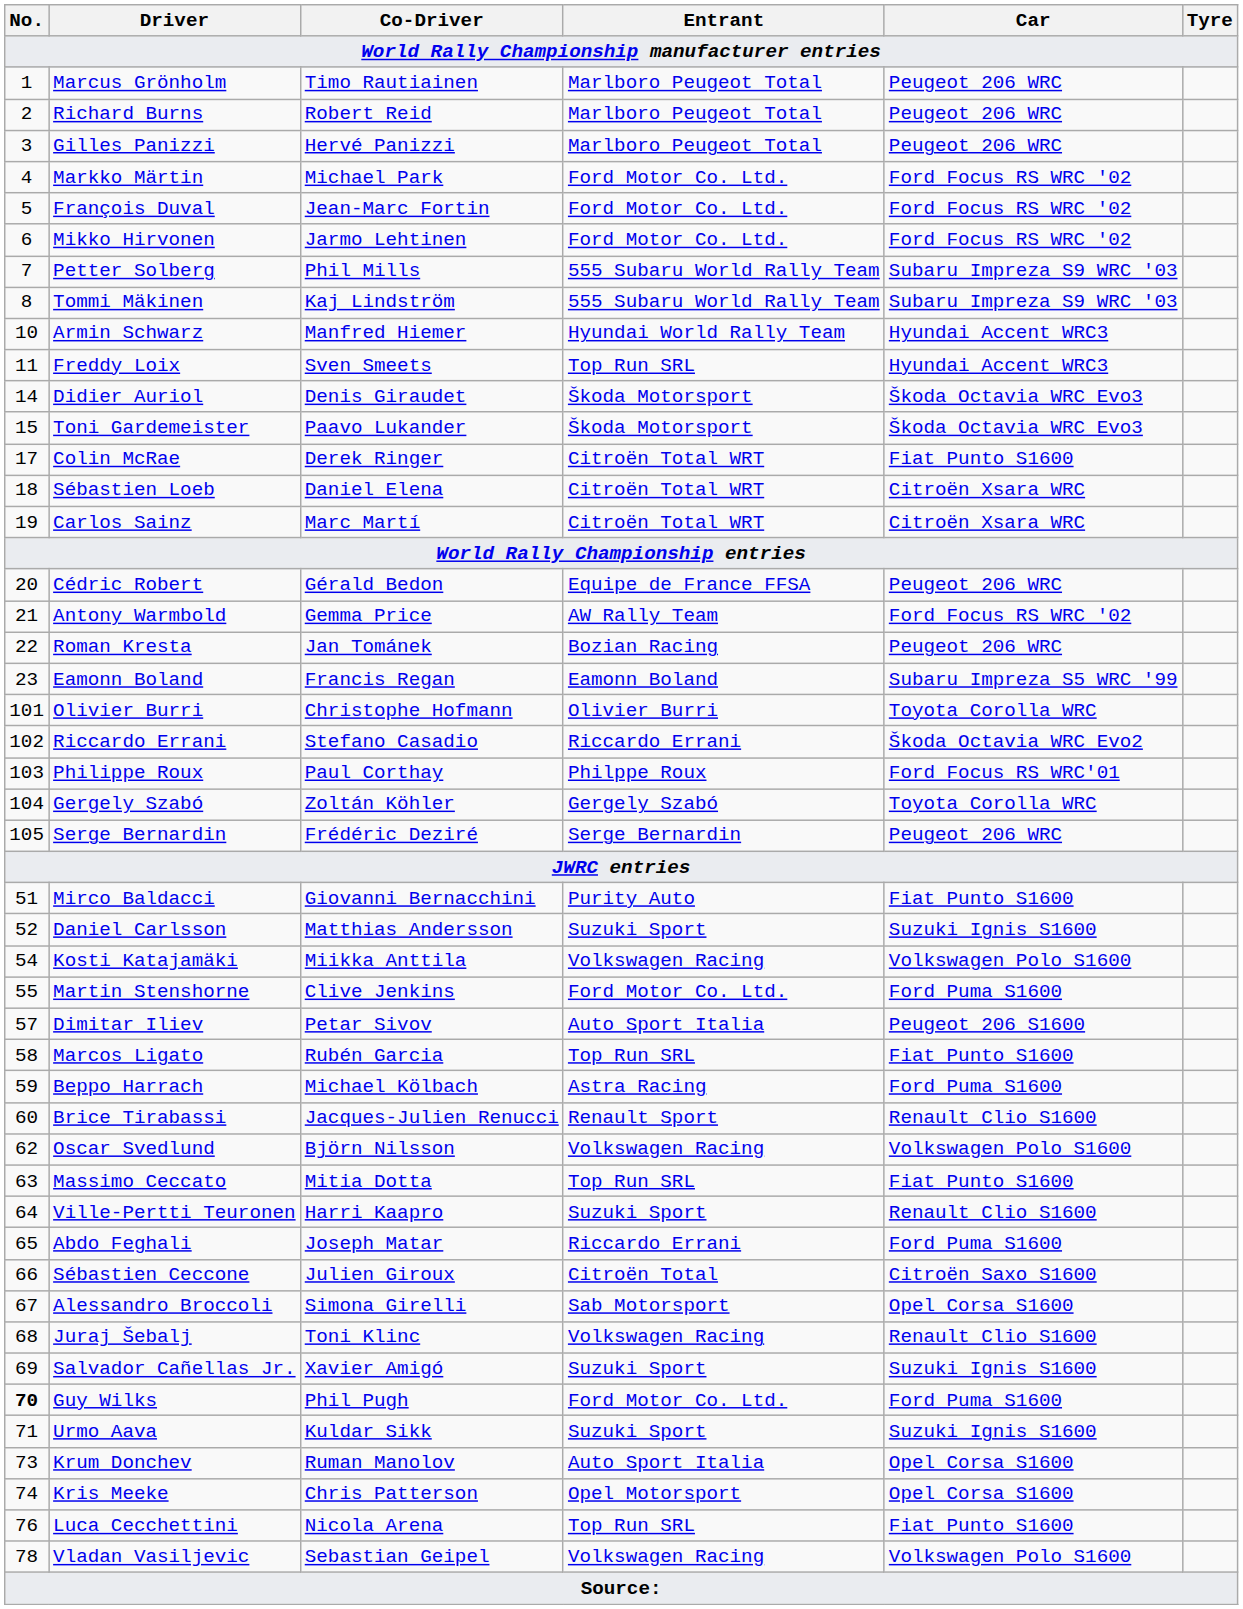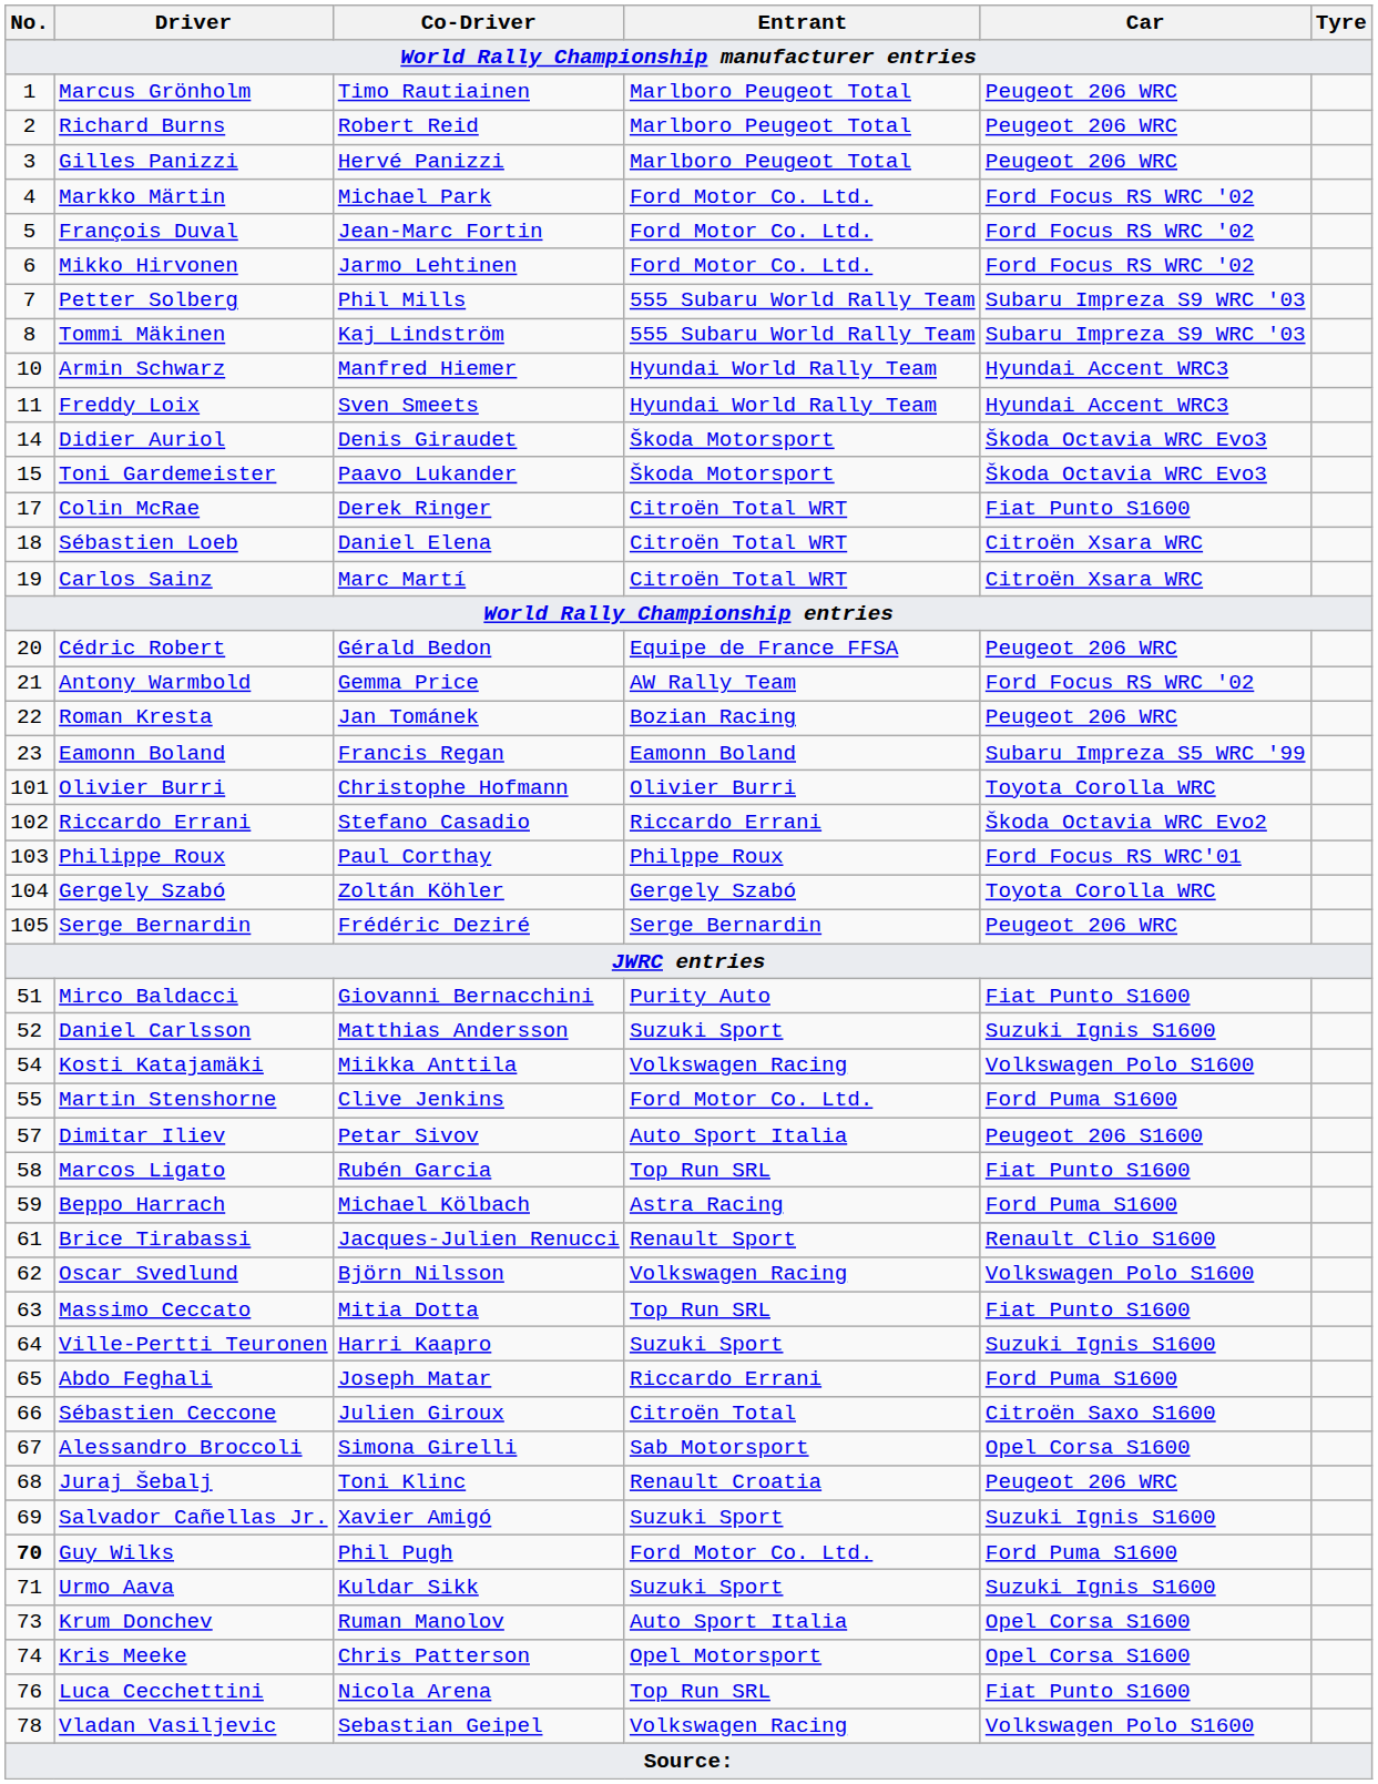Freddy Loix | Entrant: Top Run SRL -> Hyundai World Rally Team
Brice Tirabassi | No.: 60 -> 61
Ville-Pertti Teuronen | Car: Renault Clio S1600 -> Suzuki Ignis S1600
Juraj Šebalj | Entrant: Volkswagen Racing -> Renault Croatia
Juraj Šebalj | Car: Renault Clio S1600 -> Peugeot 206 WRC
